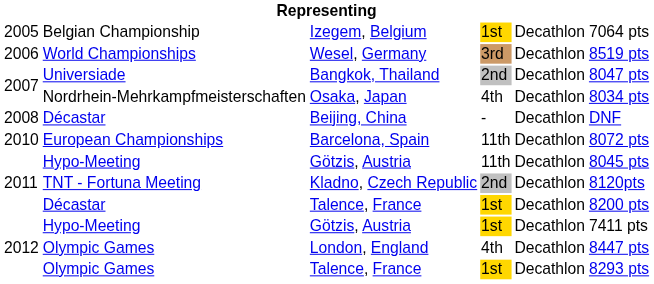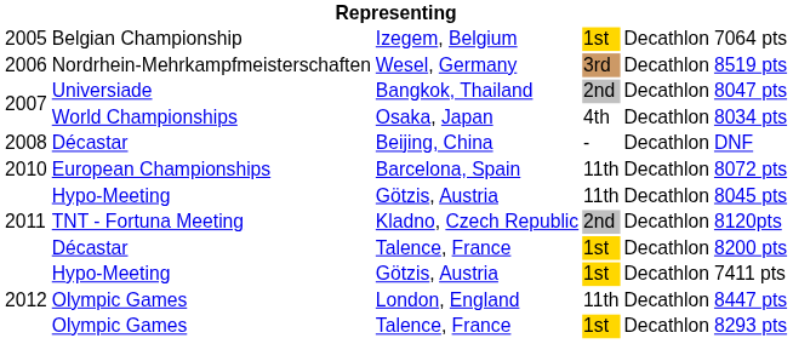Wesel, Germany | column 2: World Championships -> Nordrhein-Mehrkampfmeisterschaften
Osaka, Japan | column 2: Nordrhein-Mehrkampfmeisterschaften -> World Championships
London, England | column 4: 4th -> 11th
